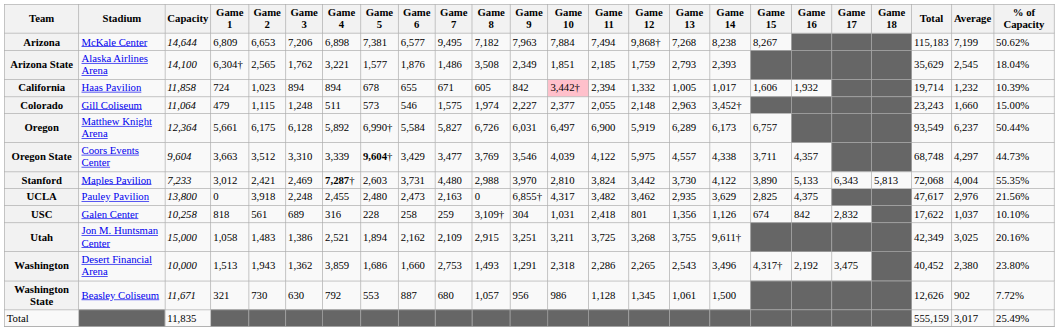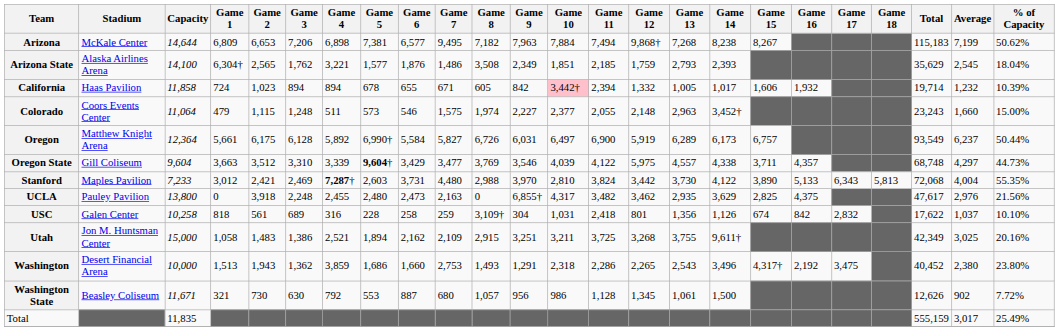Colorado | Stadium: Gill Coliseum -> Coors Events Center
Oregon State | Stadium: Coors Events Center -> Gill Coliseum
